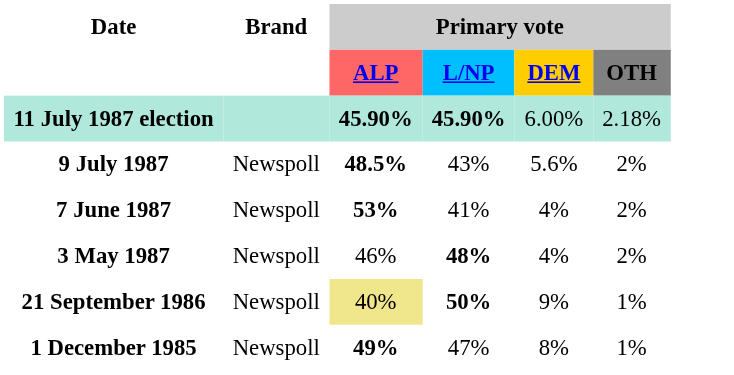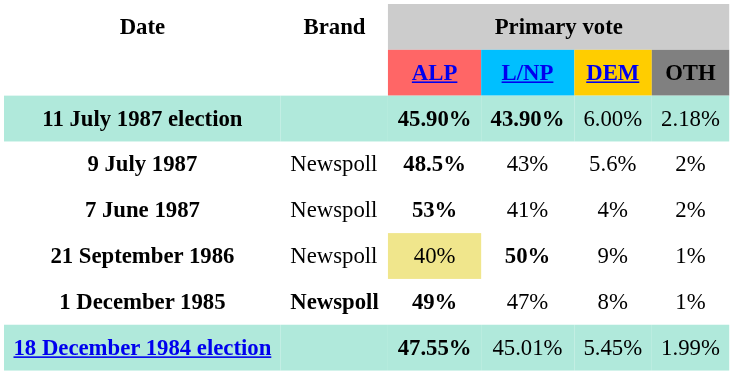11 July 1987 election | Primary vote / L/NP: 45.90% -> 43.90%
- row: 3 May 1987 | Newspoll | 46% | 48% | 4% | 2%
1 December 1985 | Brand: normal -> bold
+ row: 18 December 1984 election | 47.55% | 45.01% | 5.45% | 1.99%
